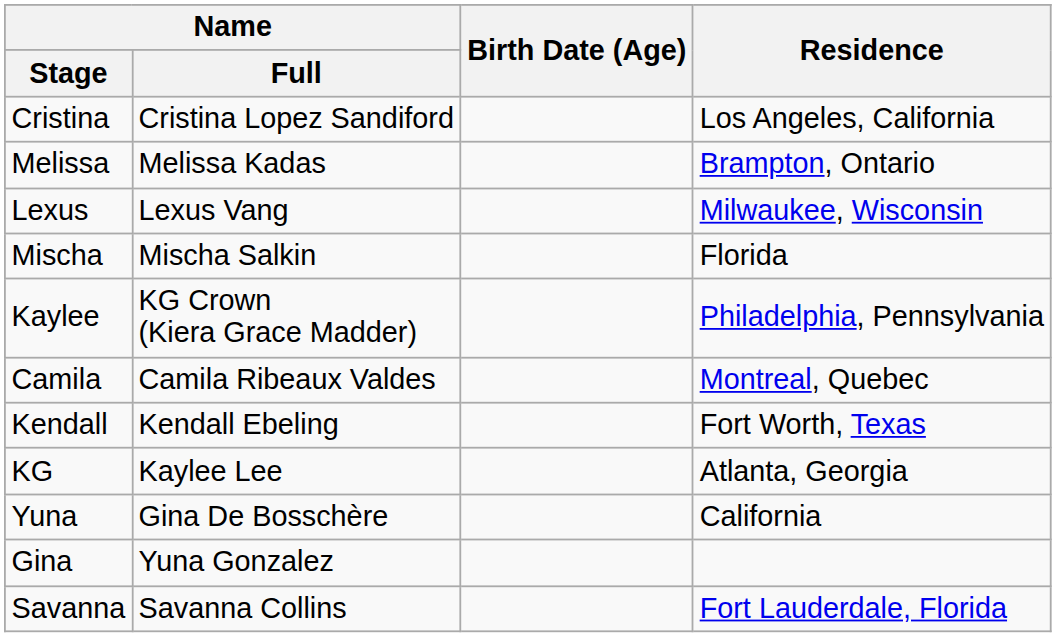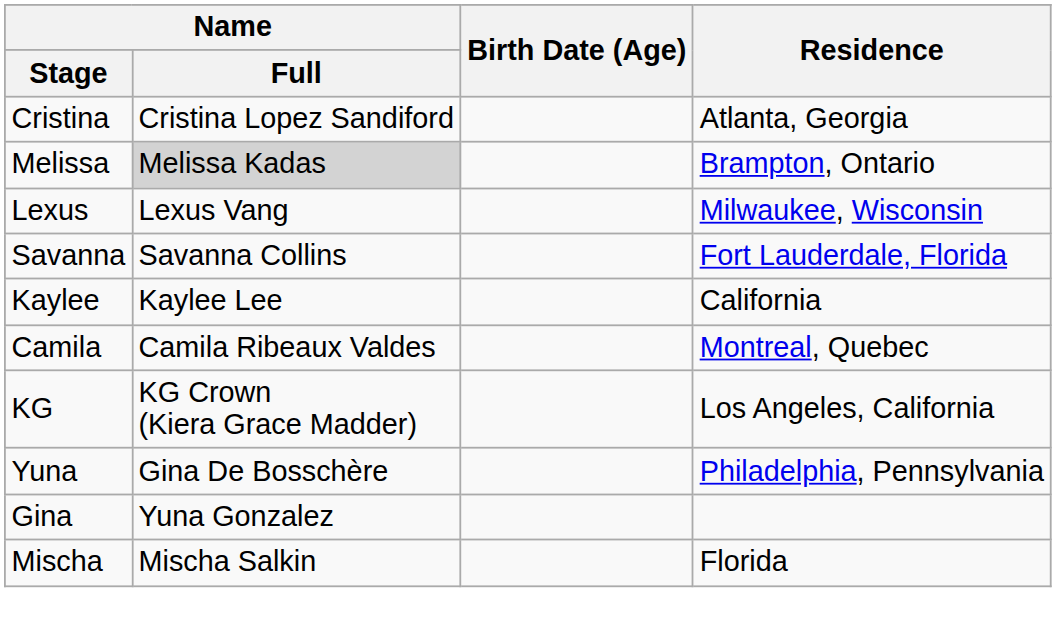Cristina | Residence: Los Angeles, California -> Atlanta, Georgia
Melissa | Name / Full: no background -> lightgrey background
rows swapped: Savanna <-> Mischa
Kaylee | Name / Full: KG Crown (Kiera Grace Madder) -> Kaylee Lee
Kaylee | Residence: Philadelphia, Pennsylvania -> California
- row: Kendall | Kendall Ebeling | Fort Worth, Texas
KG | Name / Full: Kaylee Lee -> KG Crown (Kiera Grace Madder)
KG | Residence: Atlanta, Georgia -> Los Angeles, California
Yuna | Residence: California -> Philadelphia, Pennsylvania
